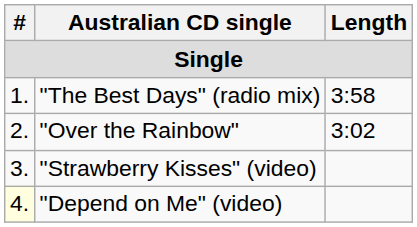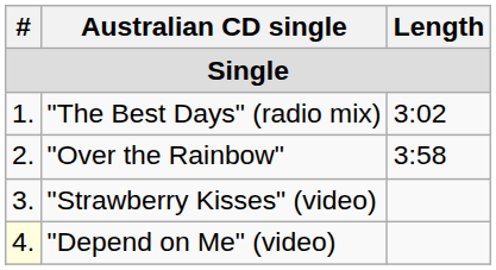"The Best Days" (radio mix) | Length: 3:58 -> 3:02
"Over the Rainbow" | Length: 3:02 -> 3:58
